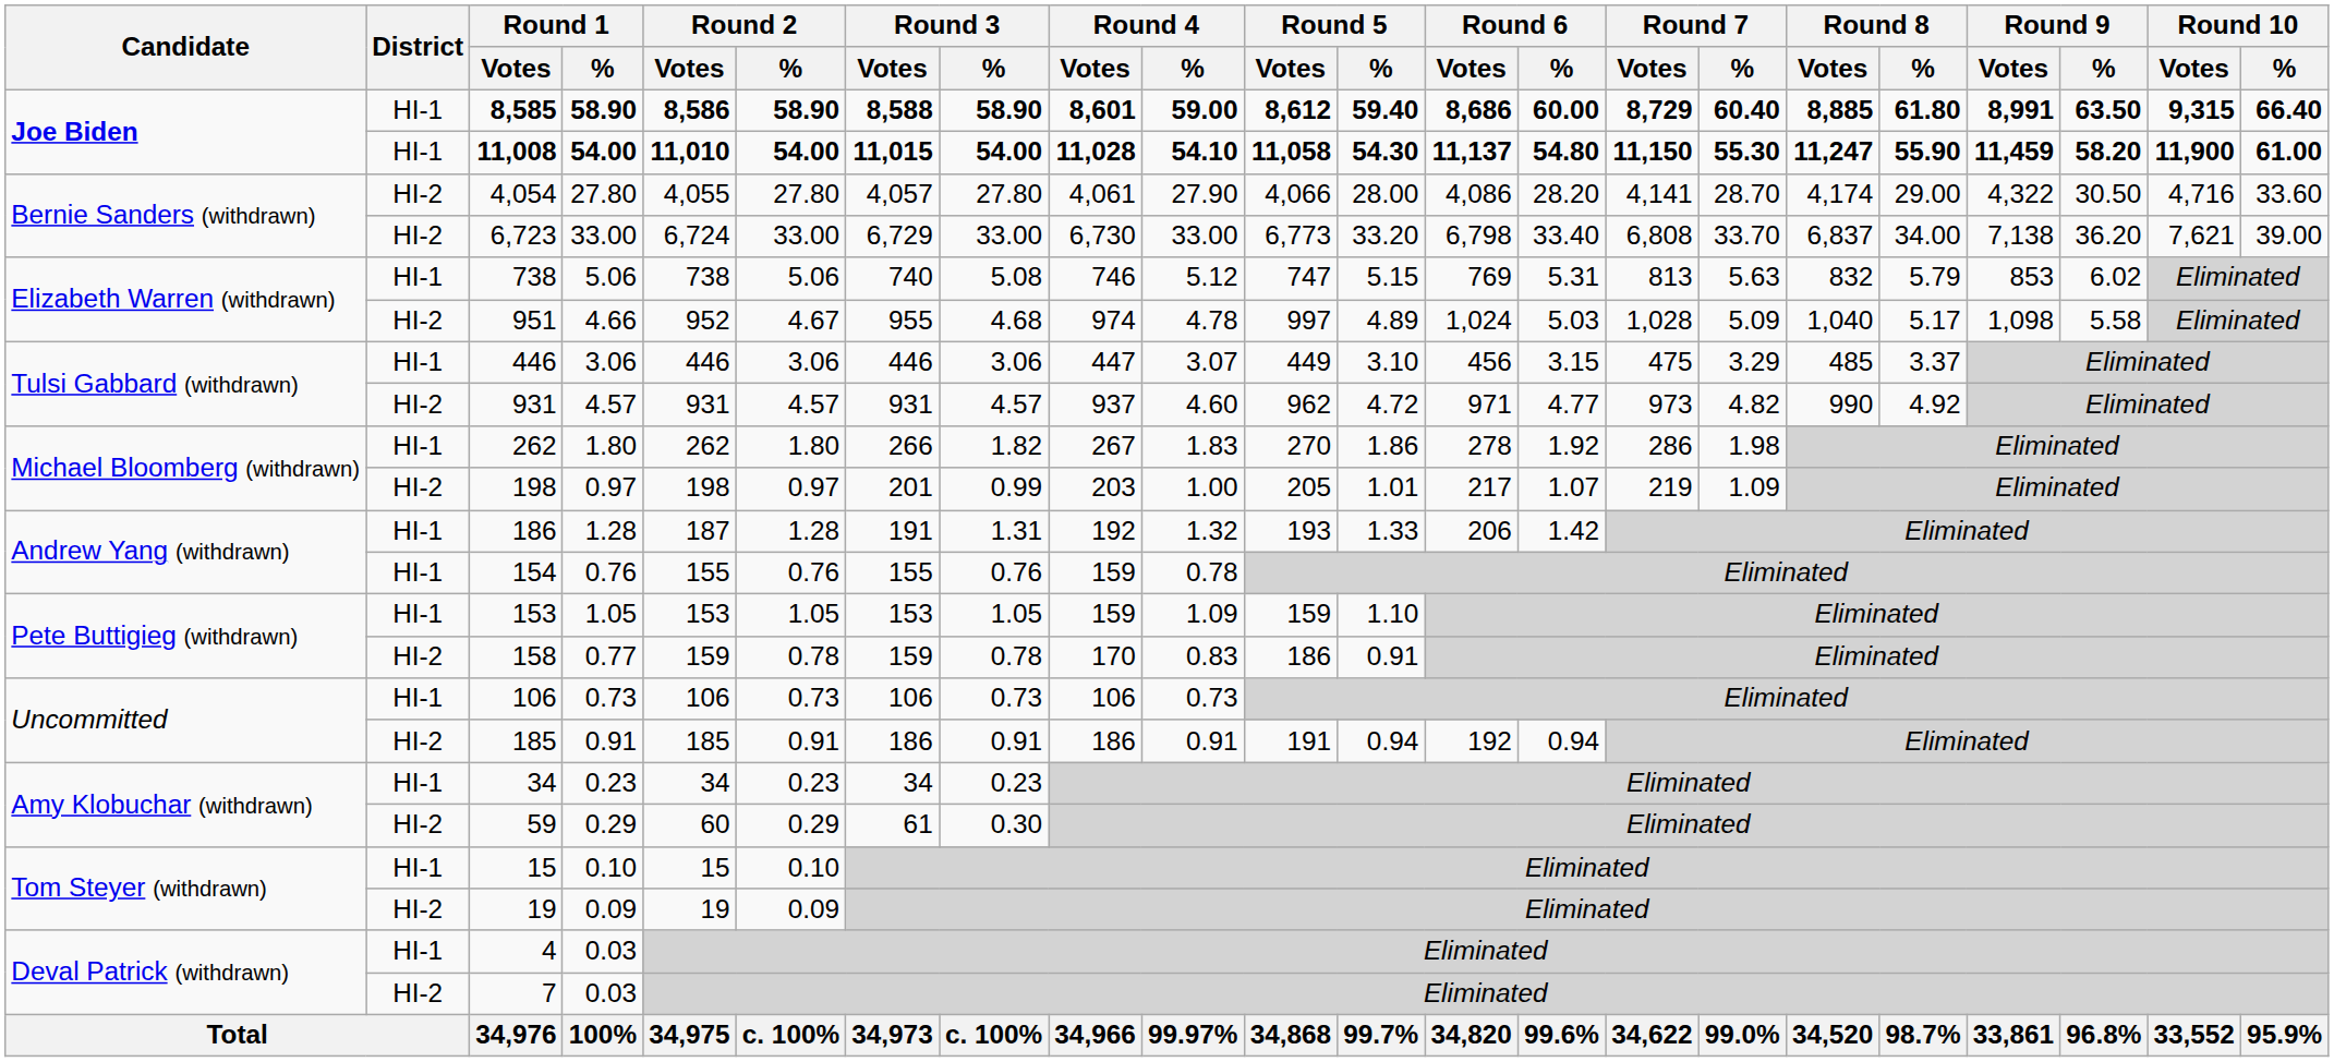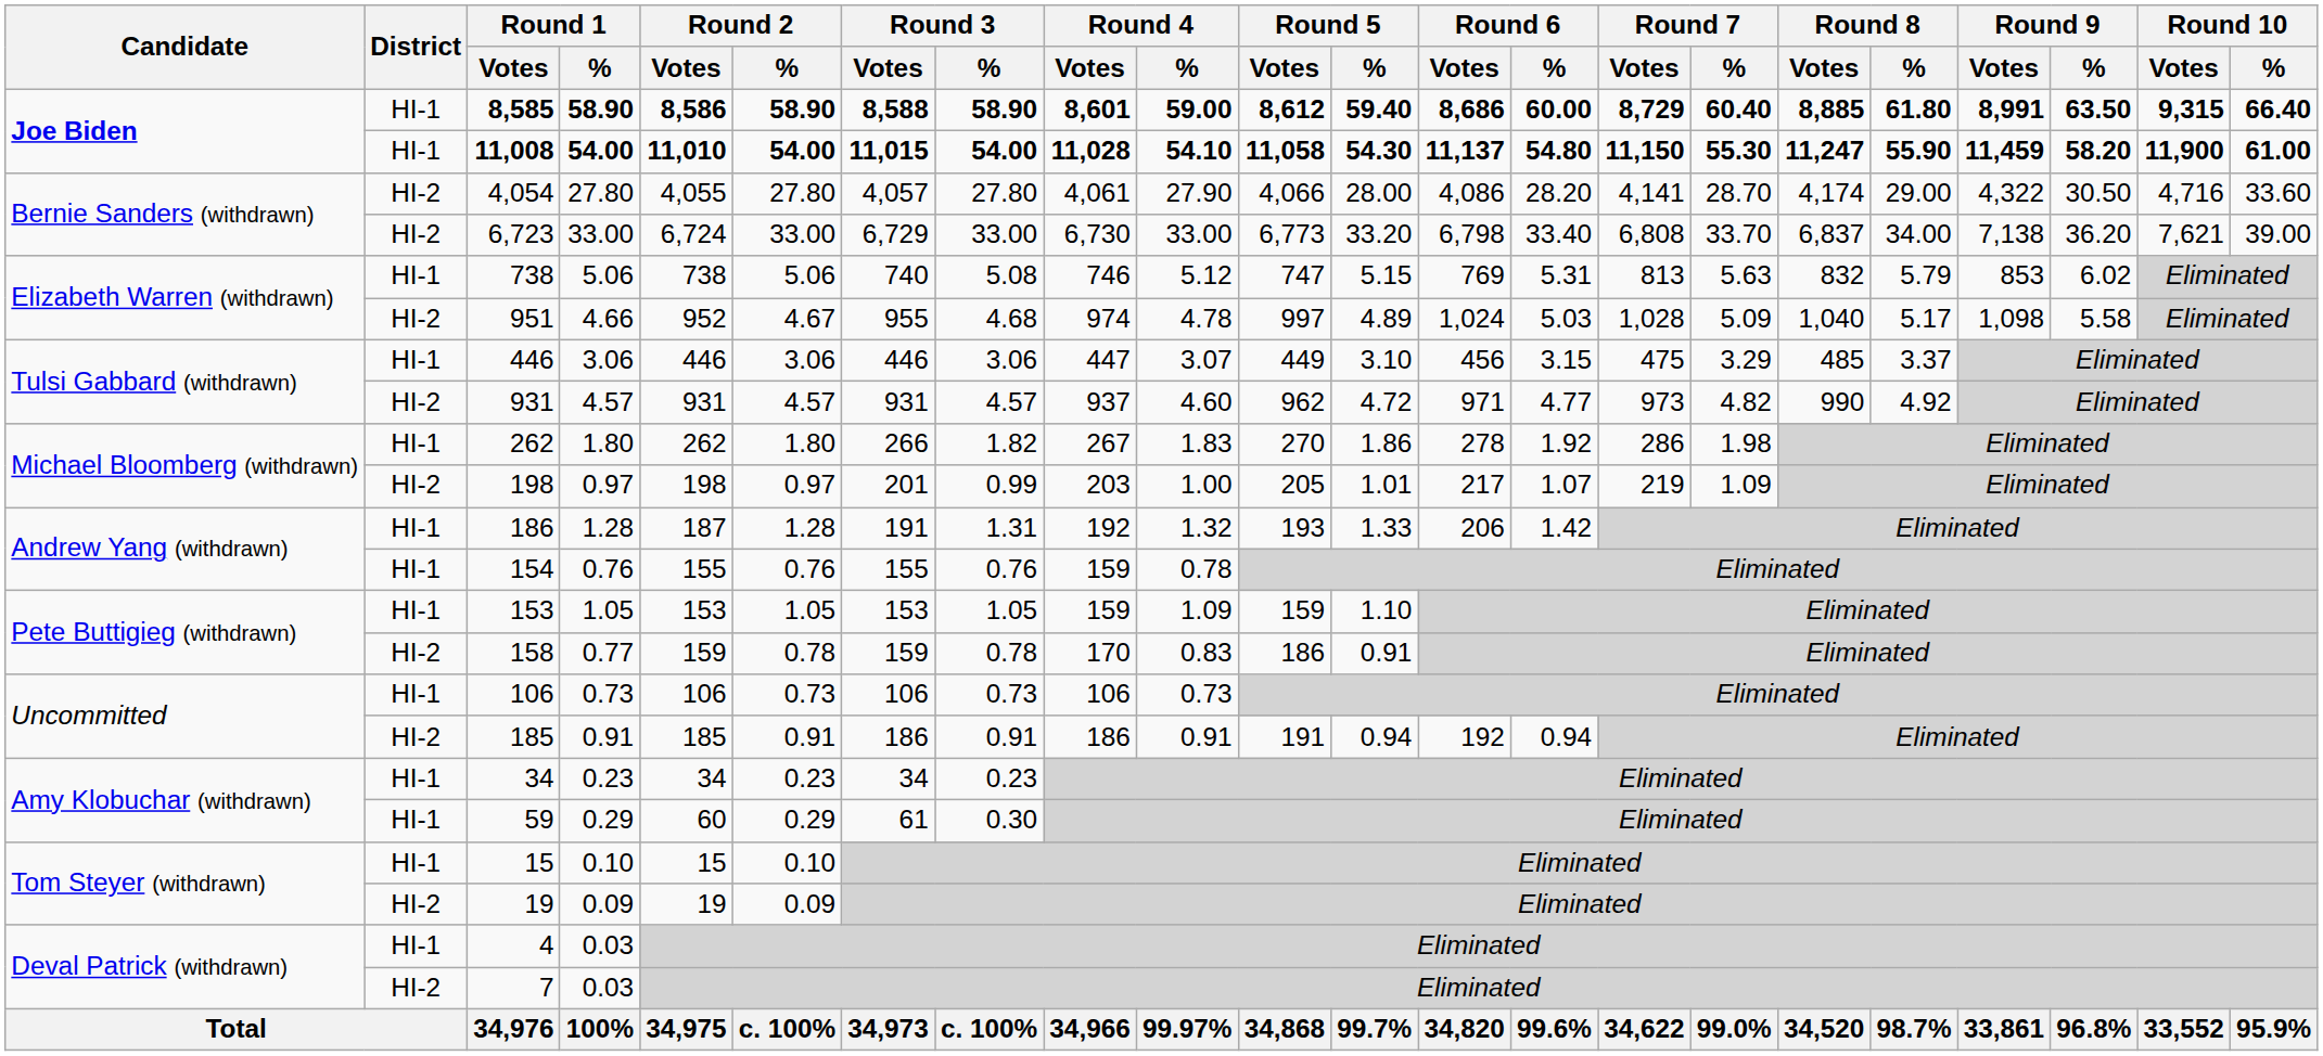59 | District: HI-2 -> HI-1
